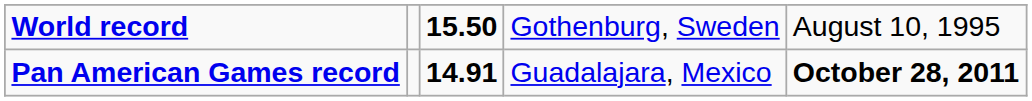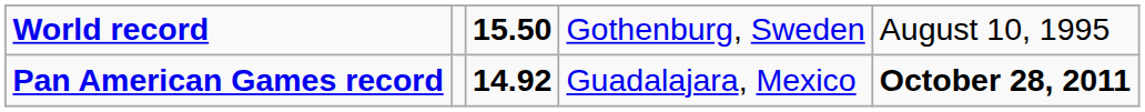Pan American Games record | column 3: 14.91 -> 14.92
